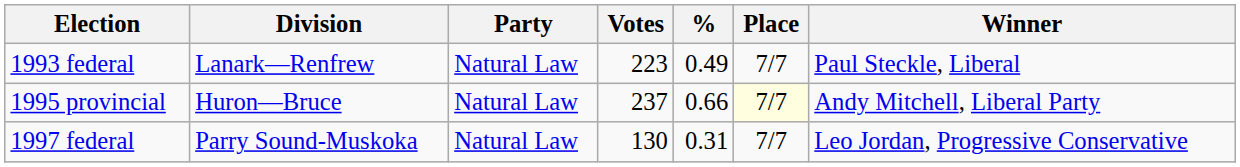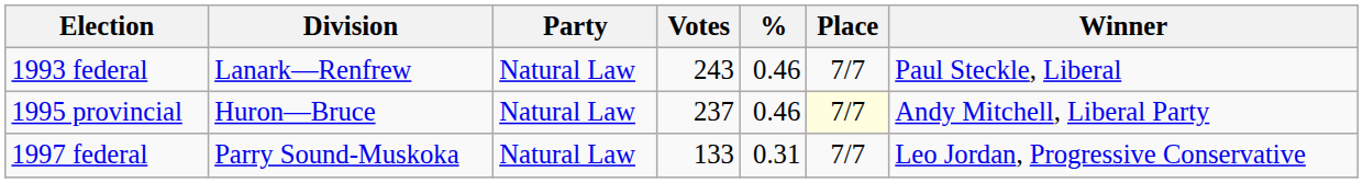1993 federal | Votes: 223 -> 243
1993 federal | %: 0.49 -> 0.46
1995 provincial | %: 0.66 -> 0.46
1997 federal | Votes: 130 -> 133
